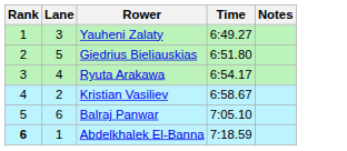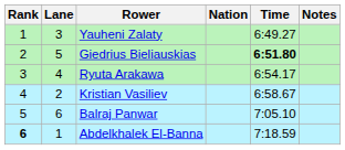+ column: Nation
Giedrius Bieliauskias | Time: normal -> bold
